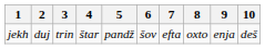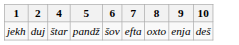- column: 3 | trin
